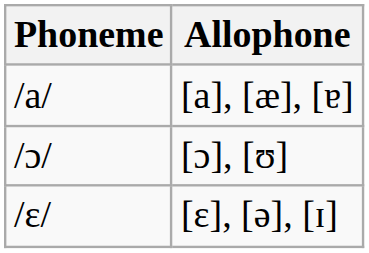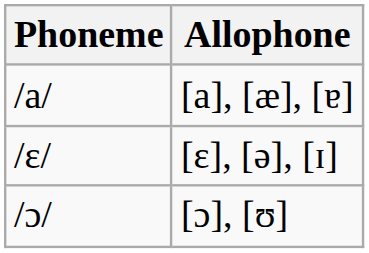rows swapped: [ɛ], [ə], [ɪ] <-> [ɔ], [ʊ]
